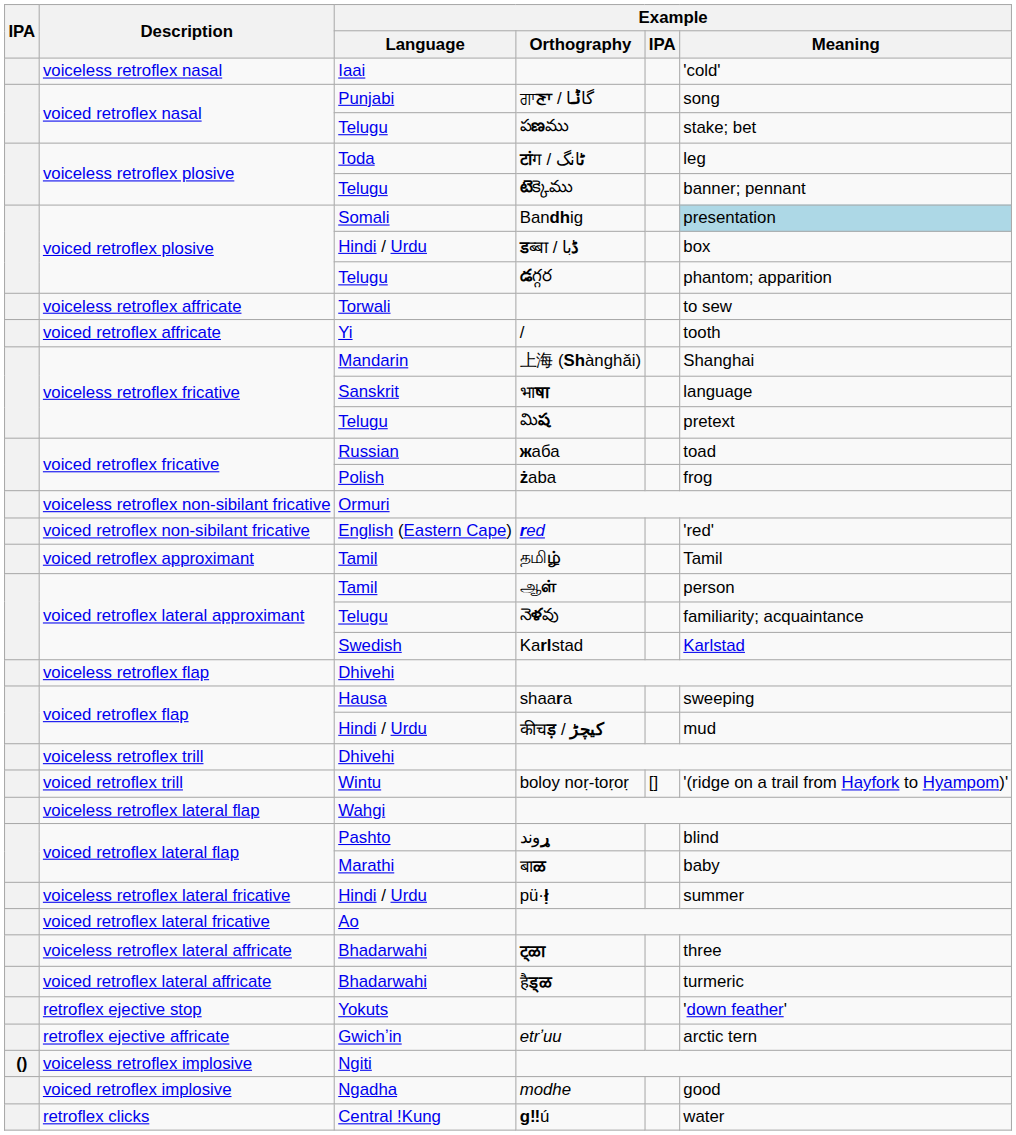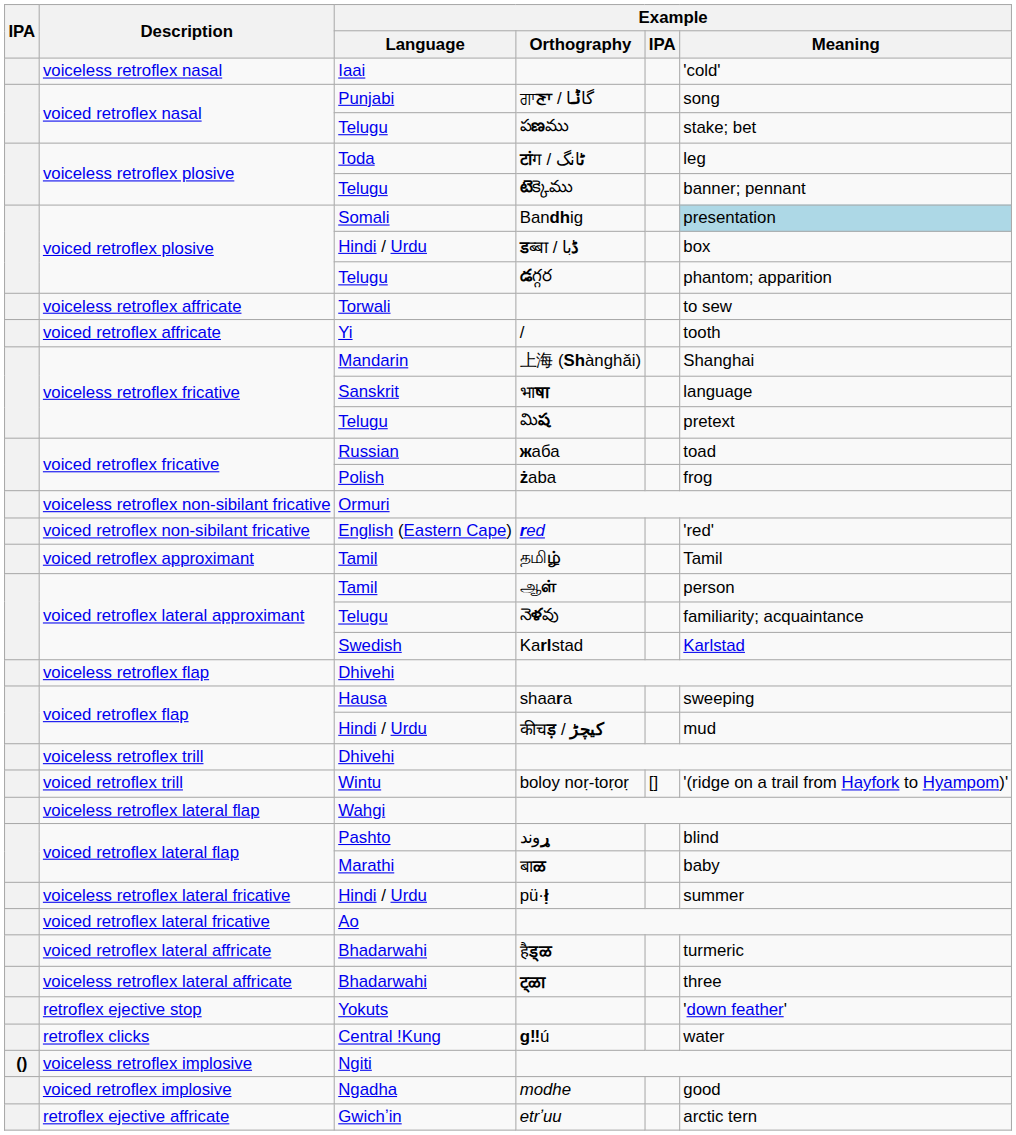rows swapped: ट्ळा <-> हैड्ळ
rows swapped: etrʼuu <-> ɡ‼ú
